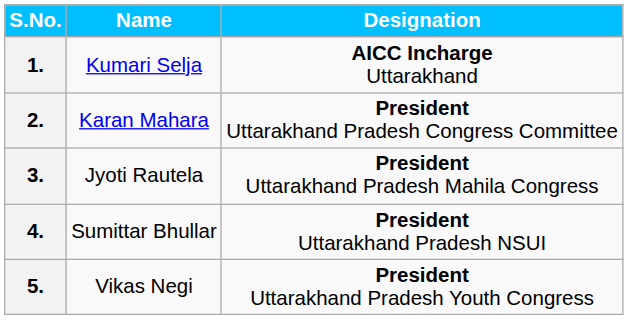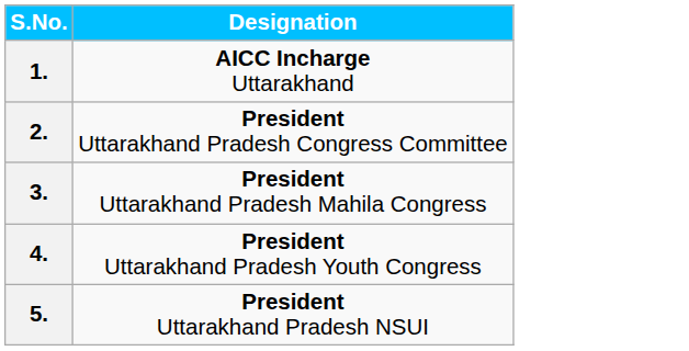- column: Name | Kumari Selja | Karan Mahara | Jyoti Rautela | Sumittar Bhullar | Vikas Negi
4. | Designation: President Uttarakhand Pradesh NSUI -> President Uttarakhand Pradesh Youth Congress
5. | Designation: President Uttarakhand Pradesh Youth Congress -> President Uttarakhand Pradesh NSUI
